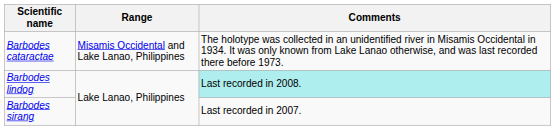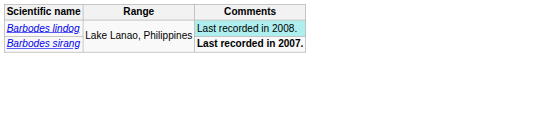- row: Barbodes cataractae | Misamis Occidental and Lake Lanao, Philippines | The holotype was collected in an unidentified river in Misamis Occidental in 1934. It was only known from Lake Lanao otherwise, and was last recorded there before 1973.
Barbodes sirang | Comments: normal -> bold
